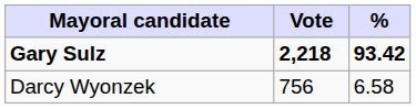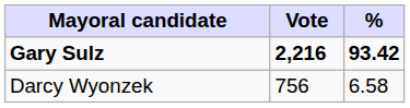Gary Sulz | Vote: 2,218 -> 2,216
